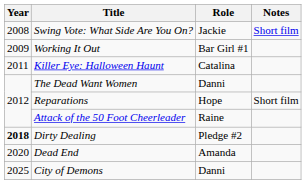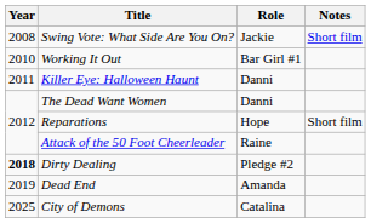Working It Out | Year: 2009 -> 2010
Killer Eye: Halloween Haunt | Role: Catalina -> Danni
Dead End | Year: 2020 -> 2019
City of Demons | Role: Danni -> Catalina
